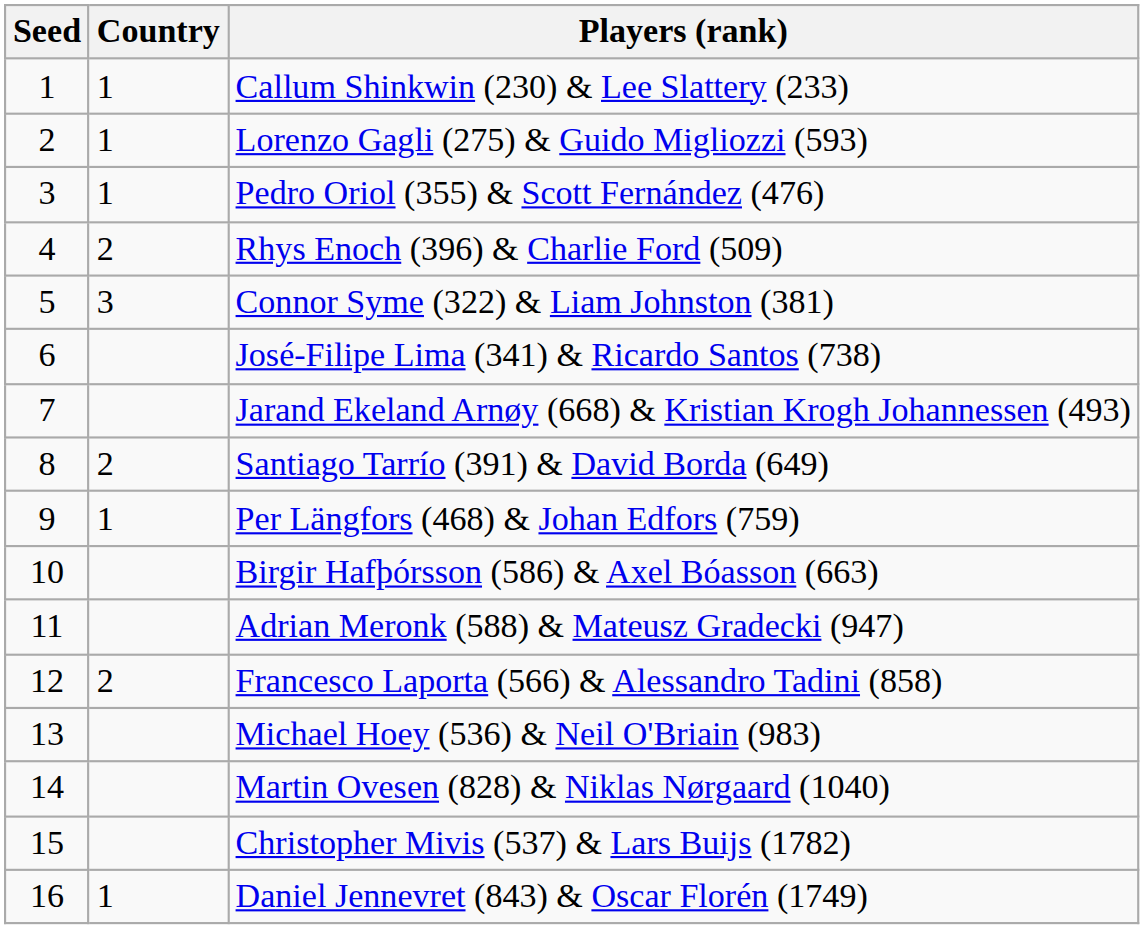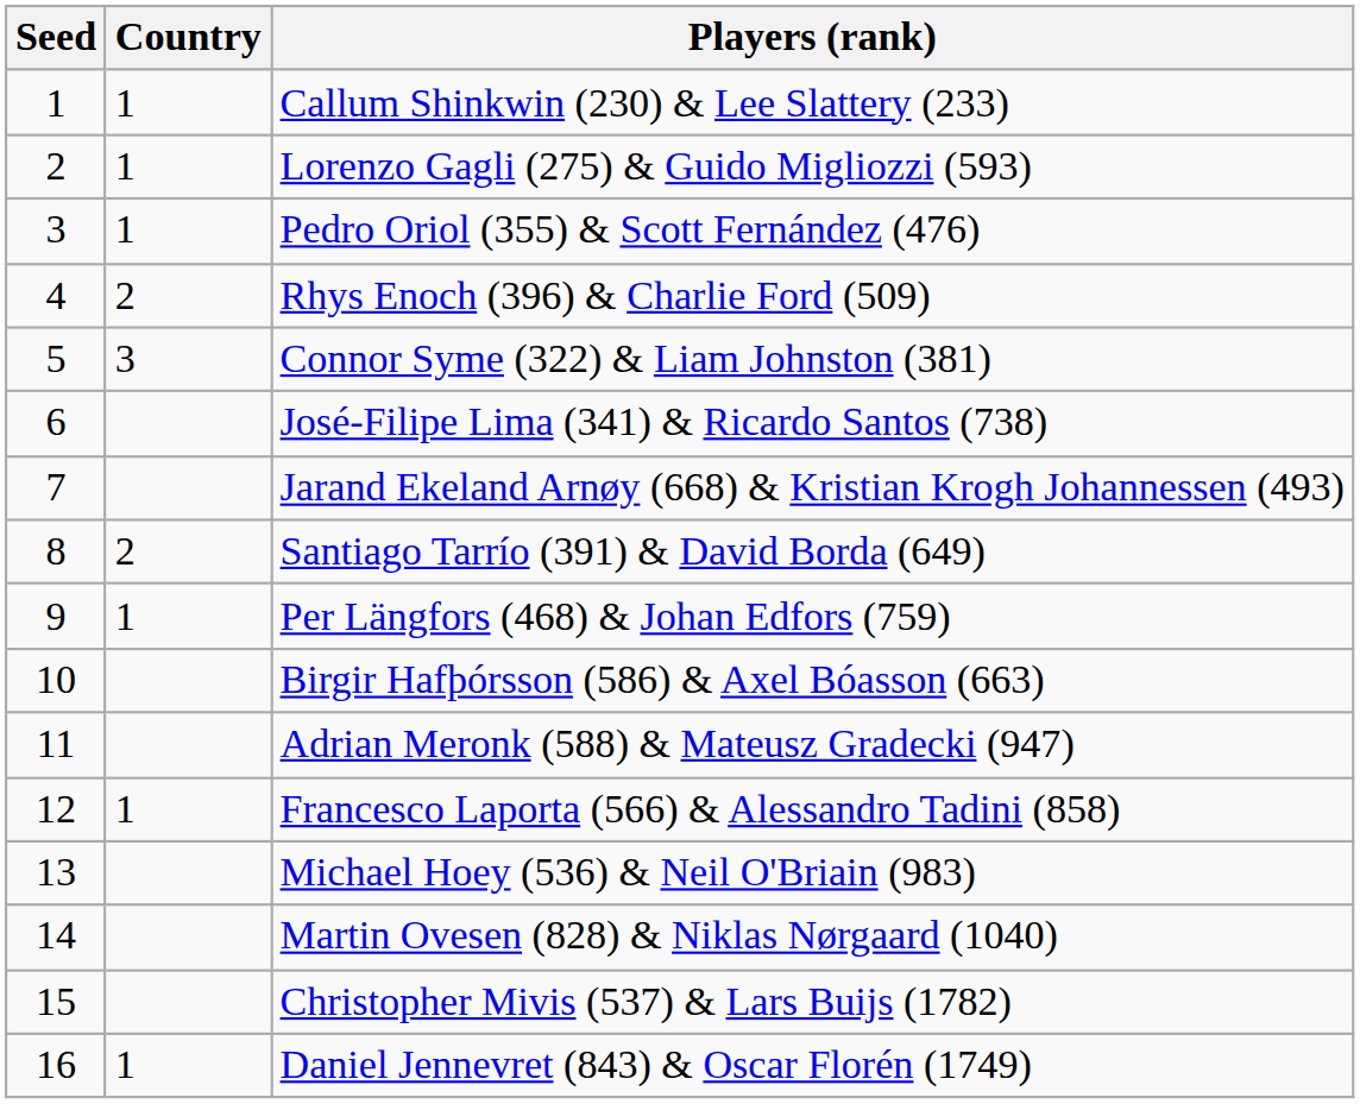Francesco Laporta (566) & Alessandro Tadini (858) | Country: 2 -> 1
